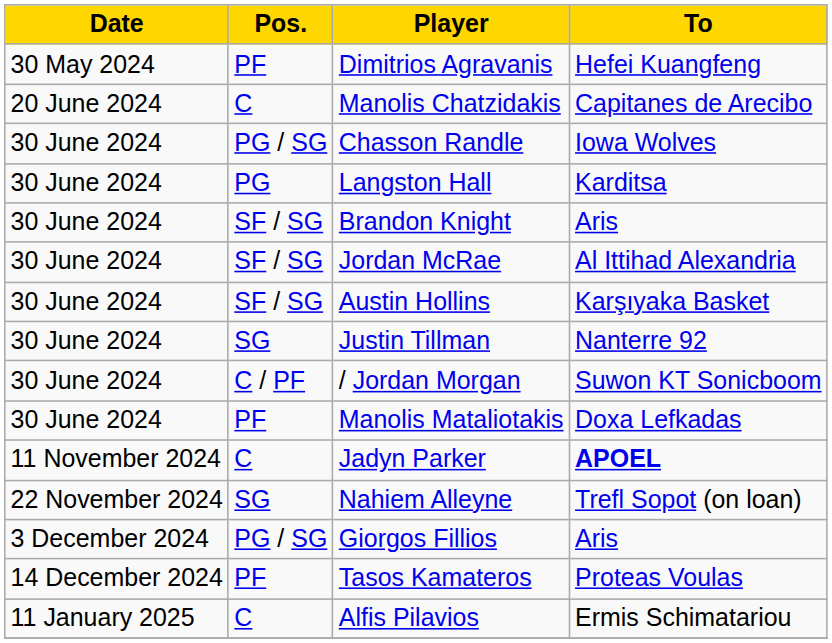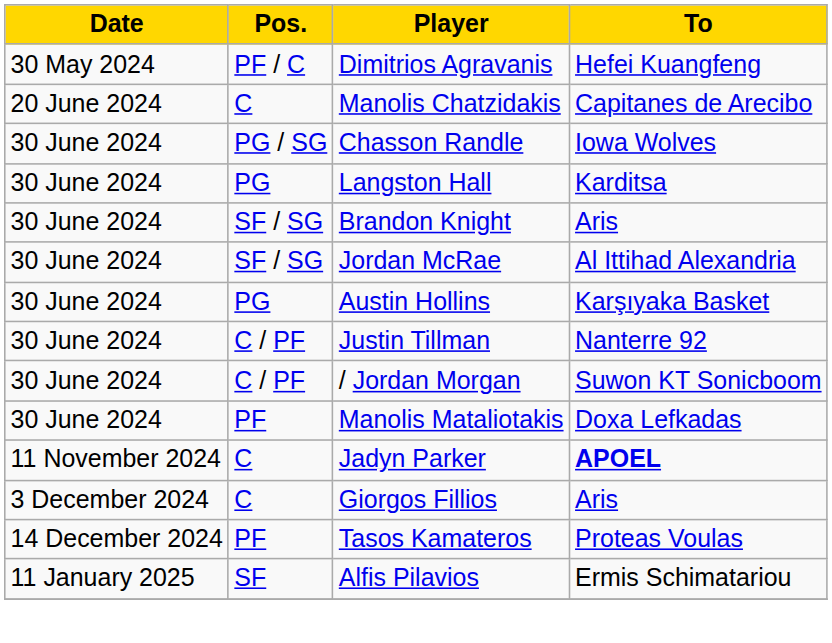Dimitrios Agravanis | Pos.: PF -> PF / C
Austin Hollins | Pos.: SF / SG -> PG
Justin Tillman | Pos.: SG -> C / PF
- row: 22 November 2024 | SG | Nahiem Alleyne | Trefl Sopot (on loan)
Giorgos Fillios | Pos.: PG / SG -> C
Alfis Pilavios | Pos.: C -> SF
